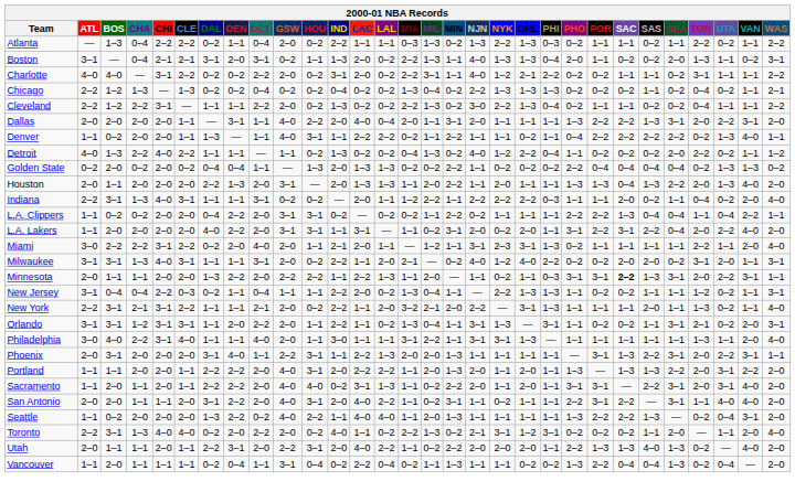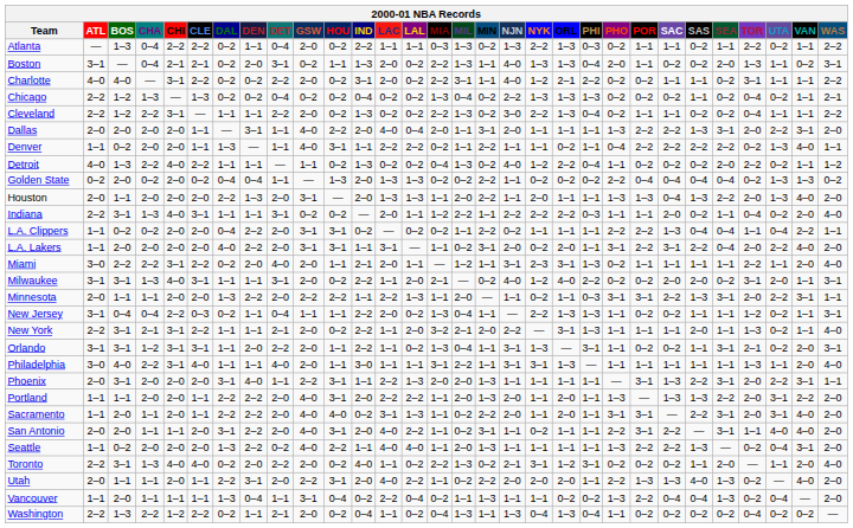Boston | DAL: 3–1 -> 0–2
Minnesota | SAC: bold -> normal
Vancouver | DAL: 0–2 -> 1–3
+ row: Washington | 2–2 | 1–3 | 2–2 | 1–2 | 2–2 | 0–2 | 1–1 | 2–1 | 2–0 | 0–2 | 0–4 | 1–1 | 0–2 | 0–4 | 1–3 | 1–1 | 1–3 | 0–4 | 1–3 | 0–4 | 1–1 | 0–2 | 0–2 | 0–2 | 0–2 | 0–4 | 0–2 | 0–2 | —
